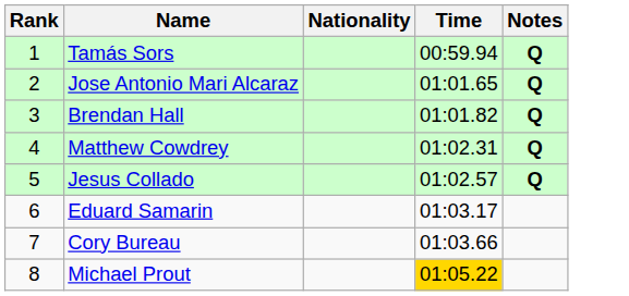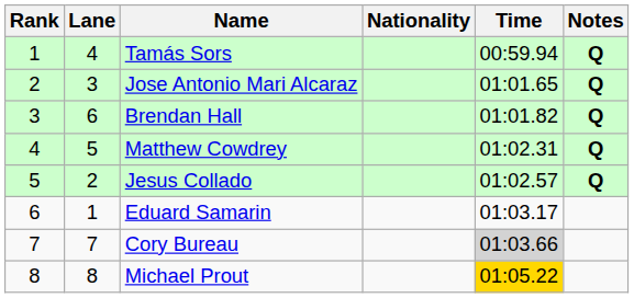+ column: Lane | 4 | 3 | 6 | 5 | 2 | 1 | 7 | 8
Cory Bureau | Time: no background -> lightgrey background
